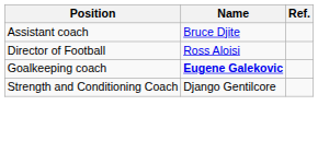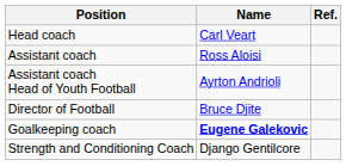+ row: Head coach | Carl Veart
Assistant coach | Name: Bruce Djite -> Ross Aloisi
+ row: Assistant coach Head of Youth Football | Ayrton Andrioli
Director of Football | Name: Ross Aloisi -> Bruce Djite
